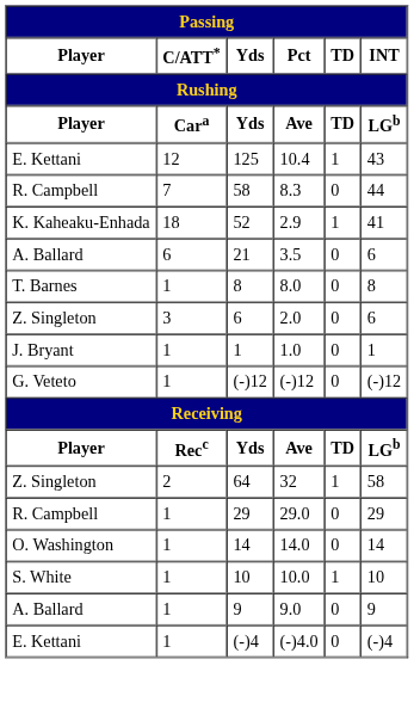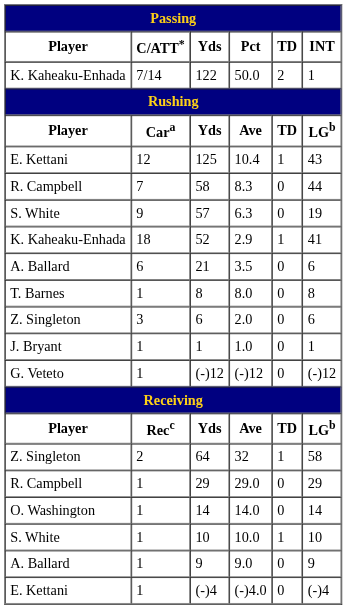+ row: K. Kaheaku-Enhada | 7/14 | 122 | 50.0 | 2 | 1
+ row: S. White | 9 | 57 | 6.3 | 0 | 19
